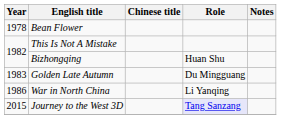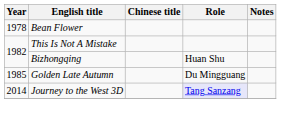Golden Late Autumn | Year: 1983 -> 1985
- row: 1986 | War in North China | Li Yanqing
Journey to the West 3D | Year: 2015 -> 2014
